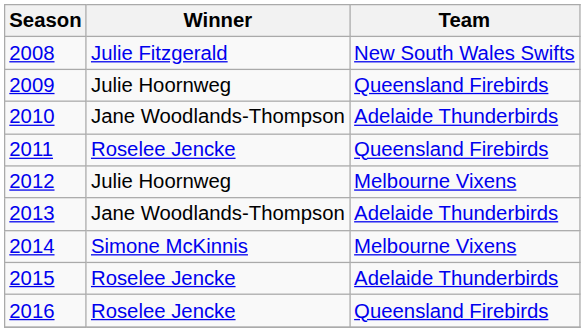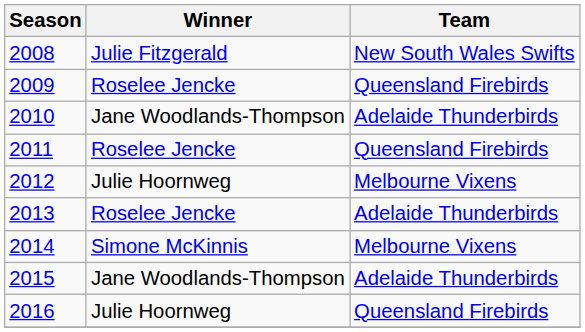2009 | Winner: Julie Hoornweg -> Roselee Jencke
2013 | Winner: Jane Woodlands-Thompson -> Roselee Jencke
2015 | Winner: Roselee Jencke -> Jane Woodlands-Thompson
2016 | Winner: Roselee Jencke -> Julie Hoornweg
